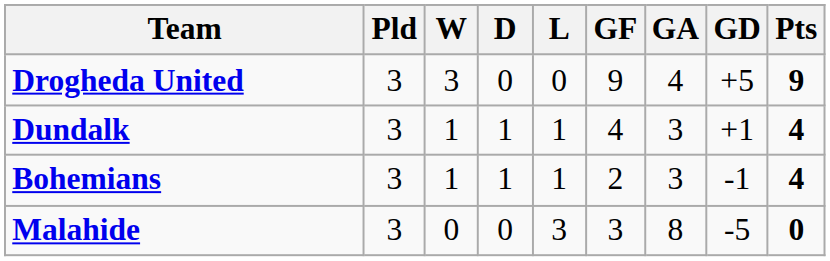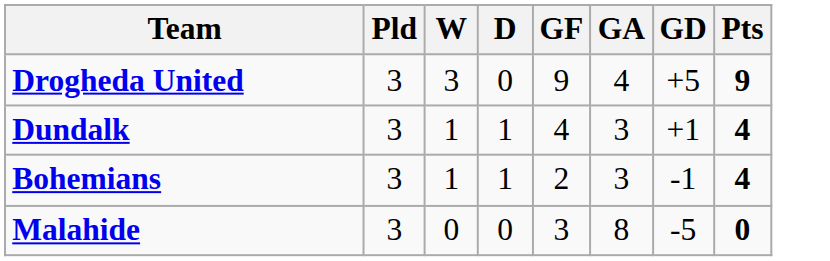- column: L | 0 | 1 | 1 | 3
